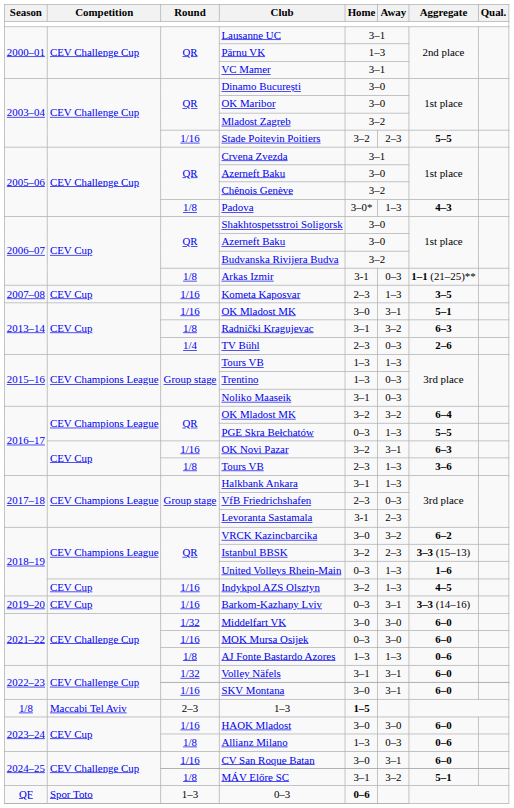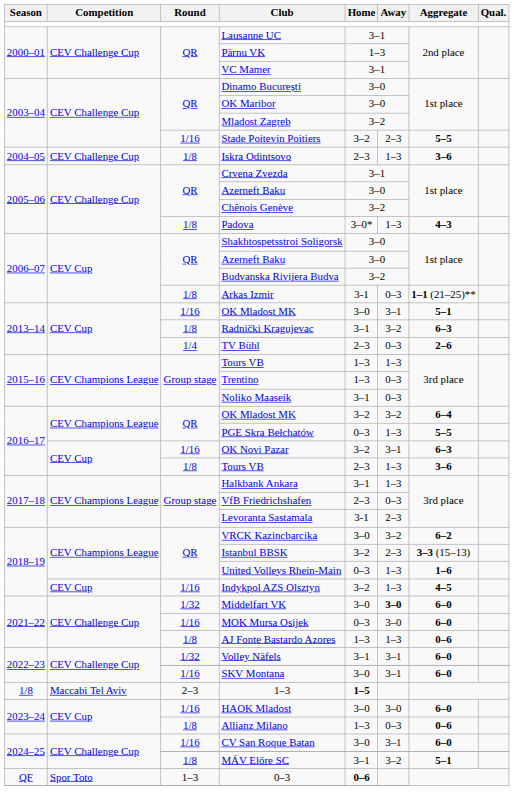+ row: 2004–05 | CEV Challenge Cup | 1/8 | Iskra Odintsovo | 2–3 | 1–3 | 3–6
- row: 2007–08 | CEV Cup | 1/16 | Kometa Kaposvar | 2–3 | 1–3 | 3–5
- row: 2019–20 | CEV Cup | 1/16 | Barkom-Kazhany Lviv | 0–3 | 3–1 | 3–3 (14–16)
Middelfart VK | Away: normal -> bold
